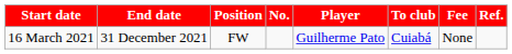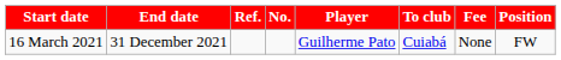columns swapped: Position <-> Ref.
